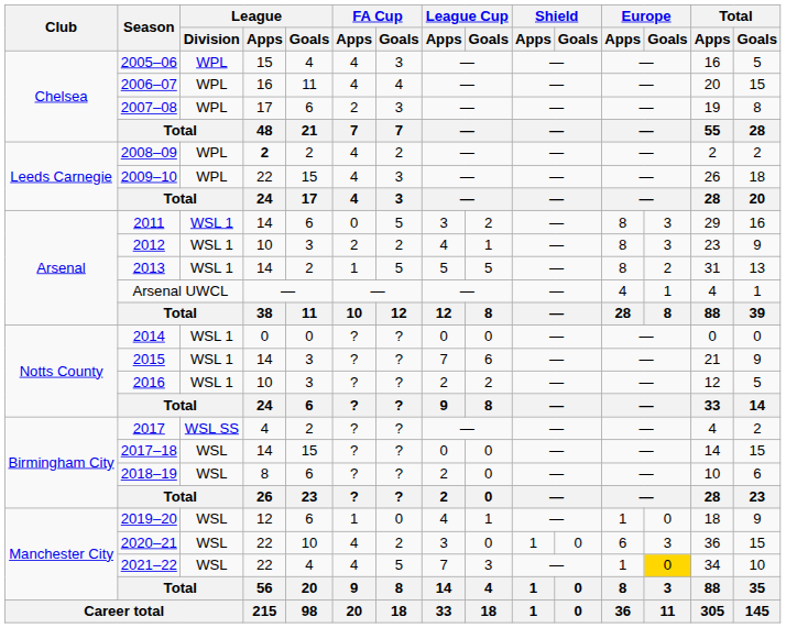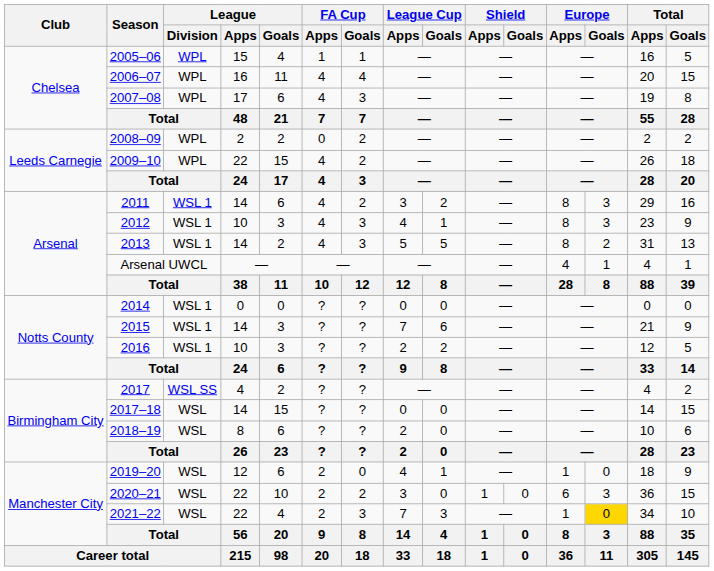2005–06 | FA Cup / Apps: 4 -> 1
2005–06 | FA Cup / Goals: 3 -> 1
2007–08 | FA Cup / Apps: 2 -> 4
2008–09 | League / Apps: bold -> normal
2008–09 | FA Cup / Apps: 4 -> 0
2009–10 | FA Cup / Goals: 3 -> 2
2011 | FA Cup / Apps: 0 -> 4
2011 | FA Cup / Goals: 5 -> 2
2012 | FA Cup / Apps: 2 -> 4
2012 | FA Cup / Goals: 2 -> 3
2013 | FA Cup / Apps: 1 -> 4
2013 | FA Cup / Goals: 5 -> 3
2019–20 | FA Cup / Apps: 1 -> 2
2020–21 | FA Cup / Apps: 4 -> 2
2021–22 | FA Cup / Apps: 4 -> 2
2021–22 | FA Cup / Goals: 5 -> 3
